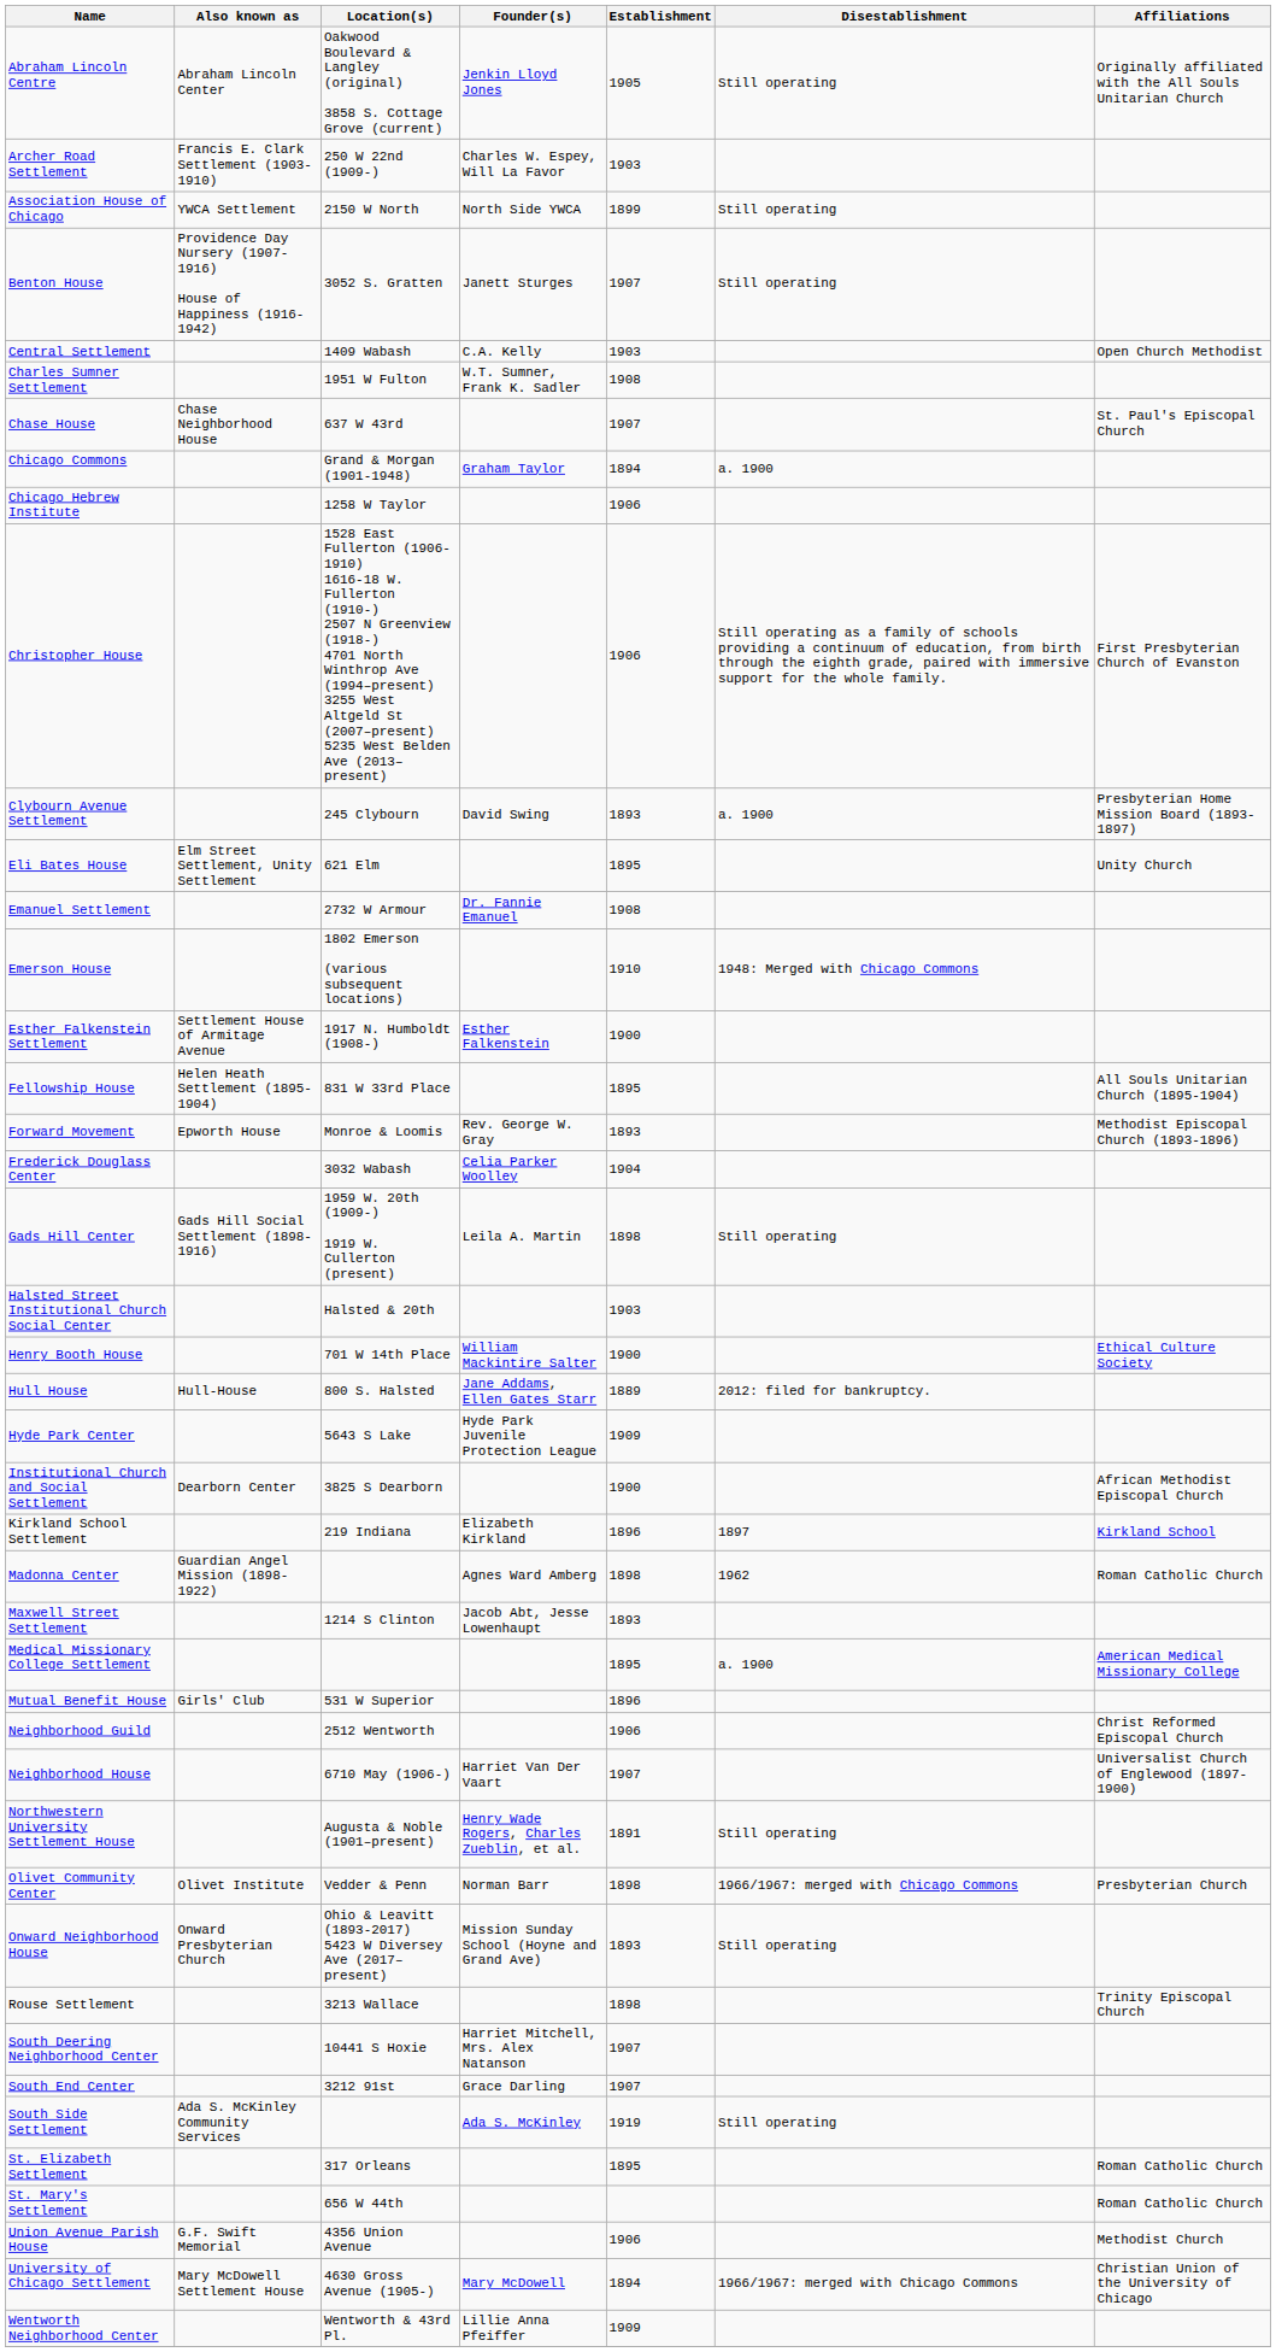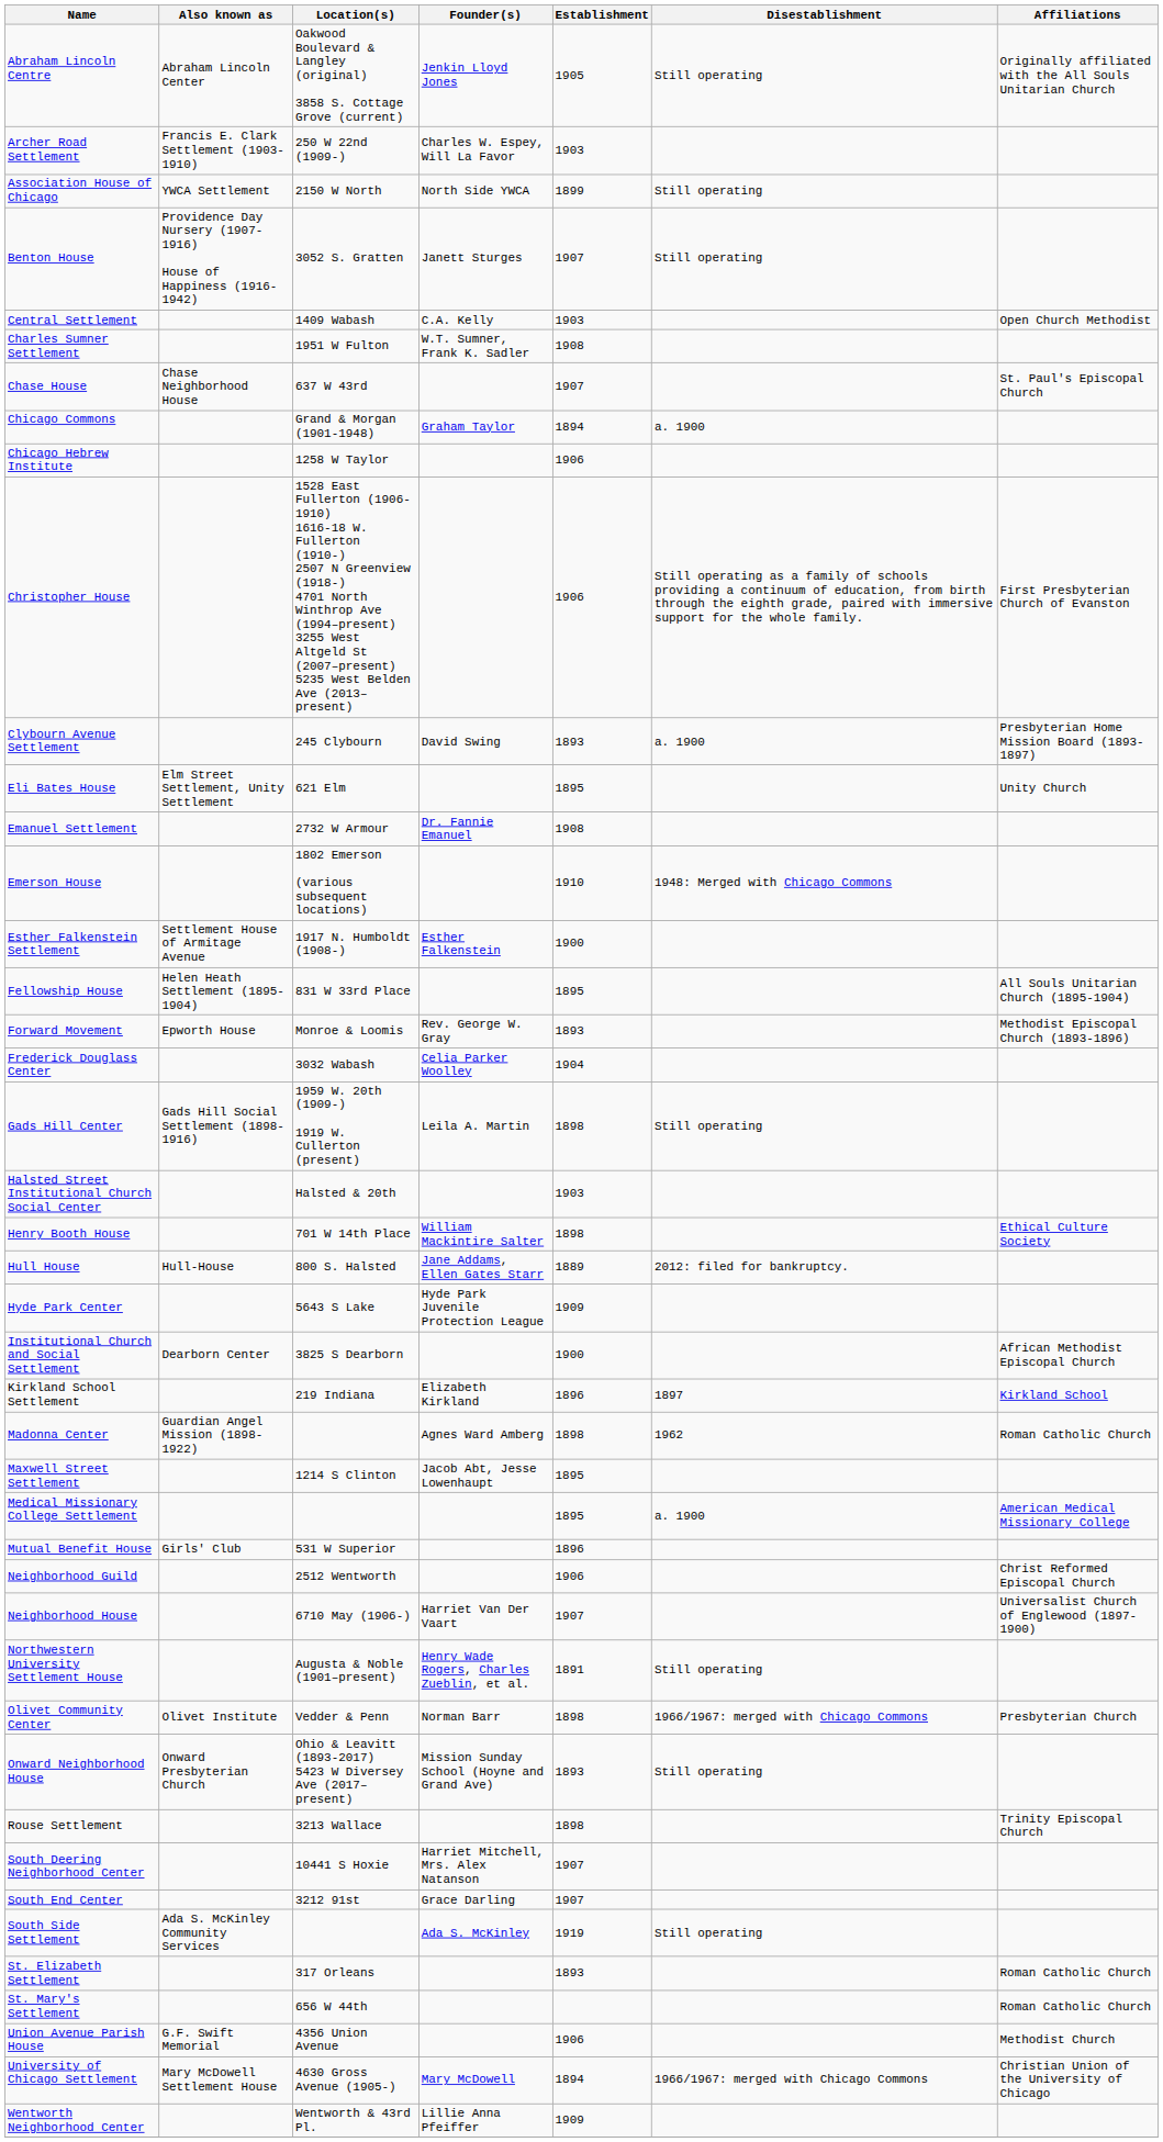Henry Booth House | Establishment: 1900 -> 1898
Maxwell Street Settlement | Establishment: 1893 -> 1895
St. Elizabeth Settlement | Establishment: 1895 -> 1893
